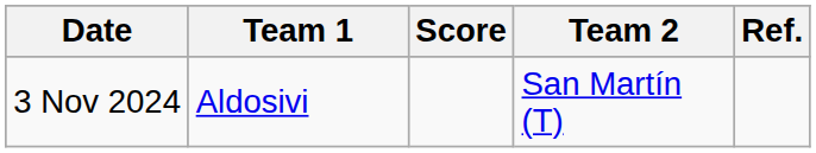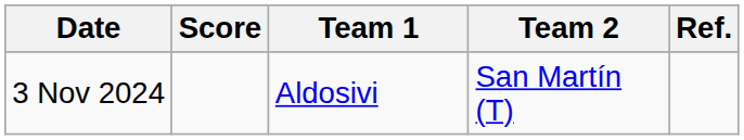columns swapped: Team 1 <-> Score
